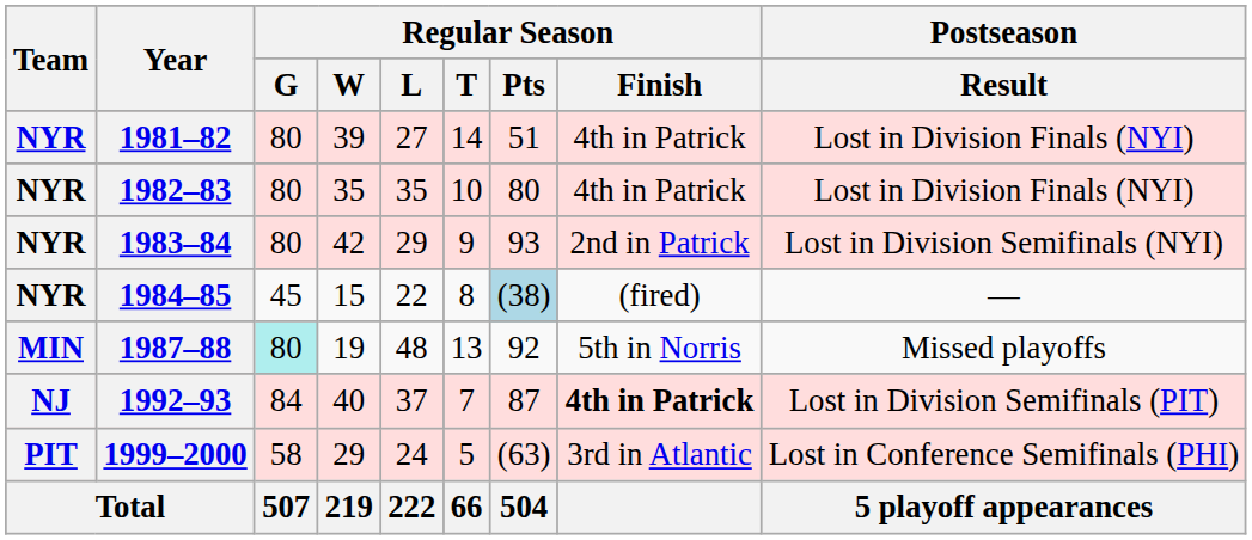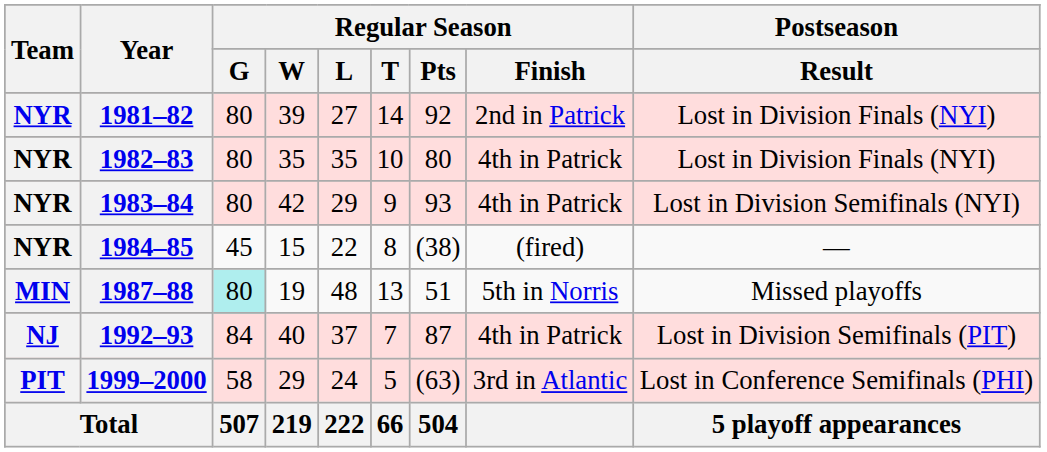1981–82 | Regular Season / Pts: 51 -> 92
1981–82 | Regular Season / Finish: 4th in Patrick -> 2nd in Patrick
1983–84 | Regular Season / Finish: 2nd in Patrick -> 4th in Patrick
1984–85 | Regular Season / Pts: lightblue background -> no background
1987–88 | Regular Season / Pts: 92 -> 51
1992–93 | Regular Season / Finish: bold -> normal
